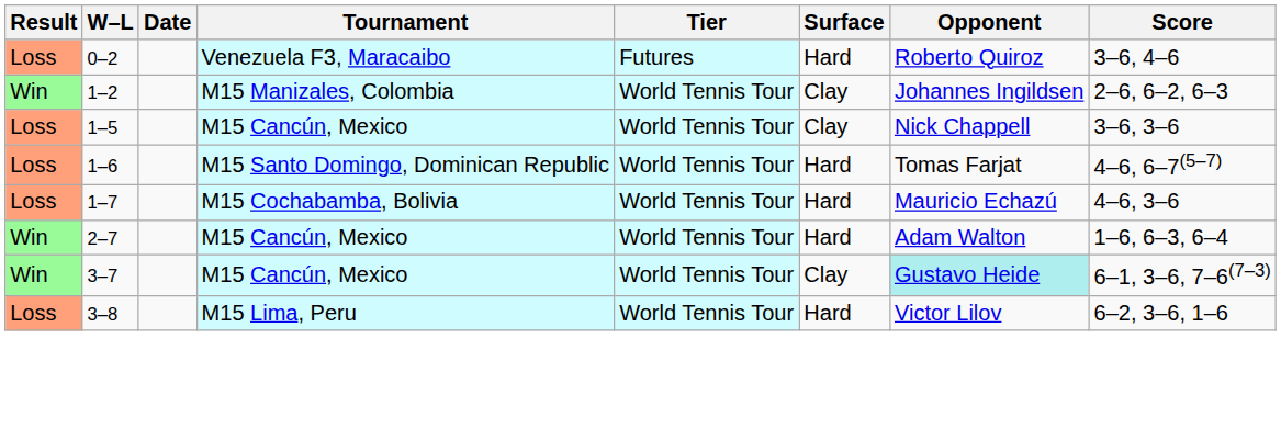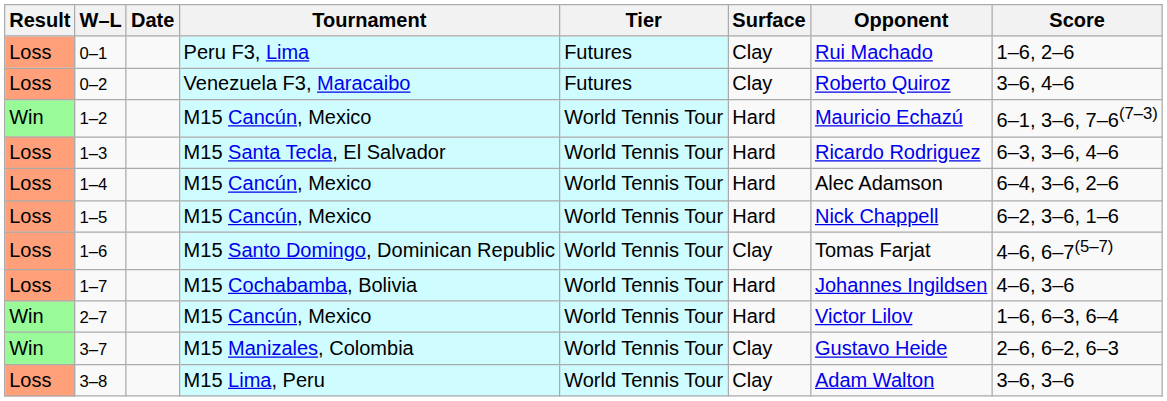+ row: Loss | 0–1 | Peru F3, Lima | Futures | Clay | Rui Machado | 1–6, 2–6
0–2 | Surface: Hard -> Clay
1–2 | Tournament: M15 Manizales, Colombia -> M15 Cancún, Mexico
1–2 | Surface: Clay -> Hard
1–2 | Opponent: Johannes Ingildsen -> Mauricio Echazú
1–2 | Score: 2–6, 6–2, 6–3 -> 6–1, 3–6, 7–6(7–3)
+ row: Loss | 1–3 | M15 Santa Tecla, El Salvador | World Tennis Tour | Hard | Ricardo Rodriguez | 6–3, 3–6, 4–6
+ row: Loss | 1–4 | M15 Cancún, Mexico | World Tennis Tour | Hard | Alec Adamson | 6–4, 3–6, 2–6
1–5 | Surface: Clay -> Hard
1–5 | Score: 3–6, 3–6 -> 6–2, 3–6, 1–6
1–6 | Surface: Hard -> Clay
1–7 | Opponent: Mauricio Echazú -> Johannes Ingildsen
2–7 | Opponent: Adam Walton -> Victor Lilov
3–7 | Tournament: M15 Cancún, Mexico -> M15 Manizales, Colombia
3–7 | Opponent: paleturquoise background -> no background
3–7 | Score: 6–1, 3–6, 7–6(7–3) -> 2–6, 6–2, 6–3
3–8 | Surface: Hard -> Clay
3–8 | Opponent: Victor Lilov -> Adam Walton
3–8 | Score: 6–2, 3–6, 1–6 -> 3–6, 3–6
